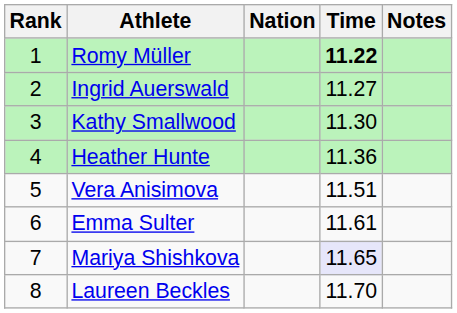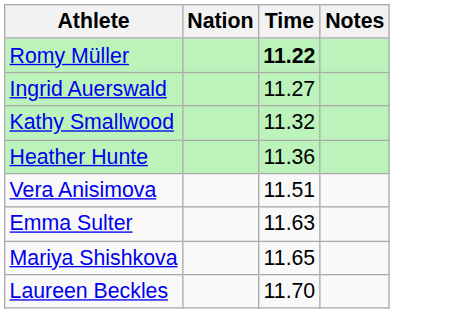- column: Rank | 1 | 2 | 3 | 4 | 5 | 6 | 7 | 8
Kathy Smallwood | Time: 11.30 -> 11.32
Emma Sulter | Time: 11.61 -> 11.63
Mariya Shishkova | Time: lavender background -> no background
